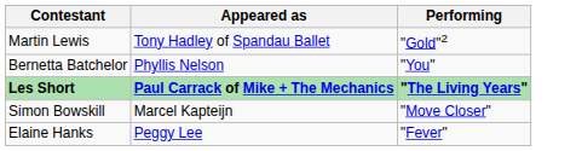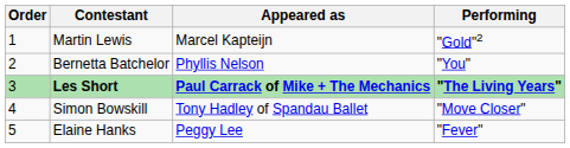+ column: Order | 1 | 2 | 3 | 4 | 5
Martin Lewis | Appeared as: Tony Hadley of Spandau Ballet -> Marcel Kapteijn
Simon Bowskill | Appeared as: Marcel Kapteijn -> Tony Hadley of Spandau Ballet
